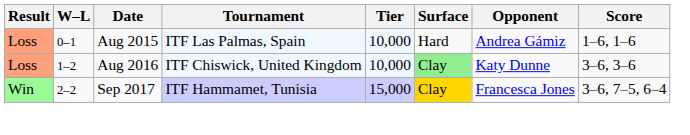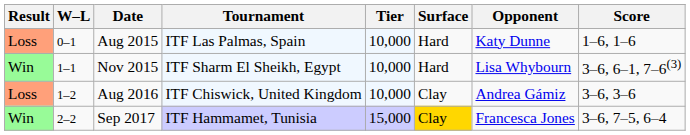Aug 2015 | Opponent: Andrea Gámiz -> Katy Dunne
+ row: Win | 1–1 | Nov 2015 | ITF Sharm El Sheikh, Egypt | 10,000 | Hard | Lisa Whybourn | 3–6, 6–1, 7–6(3)
Aug 2016 | Surface: lightgreen background -> no background
Aug 2016 | Opponent: Katy Dunne -> Andrea Gámiz
